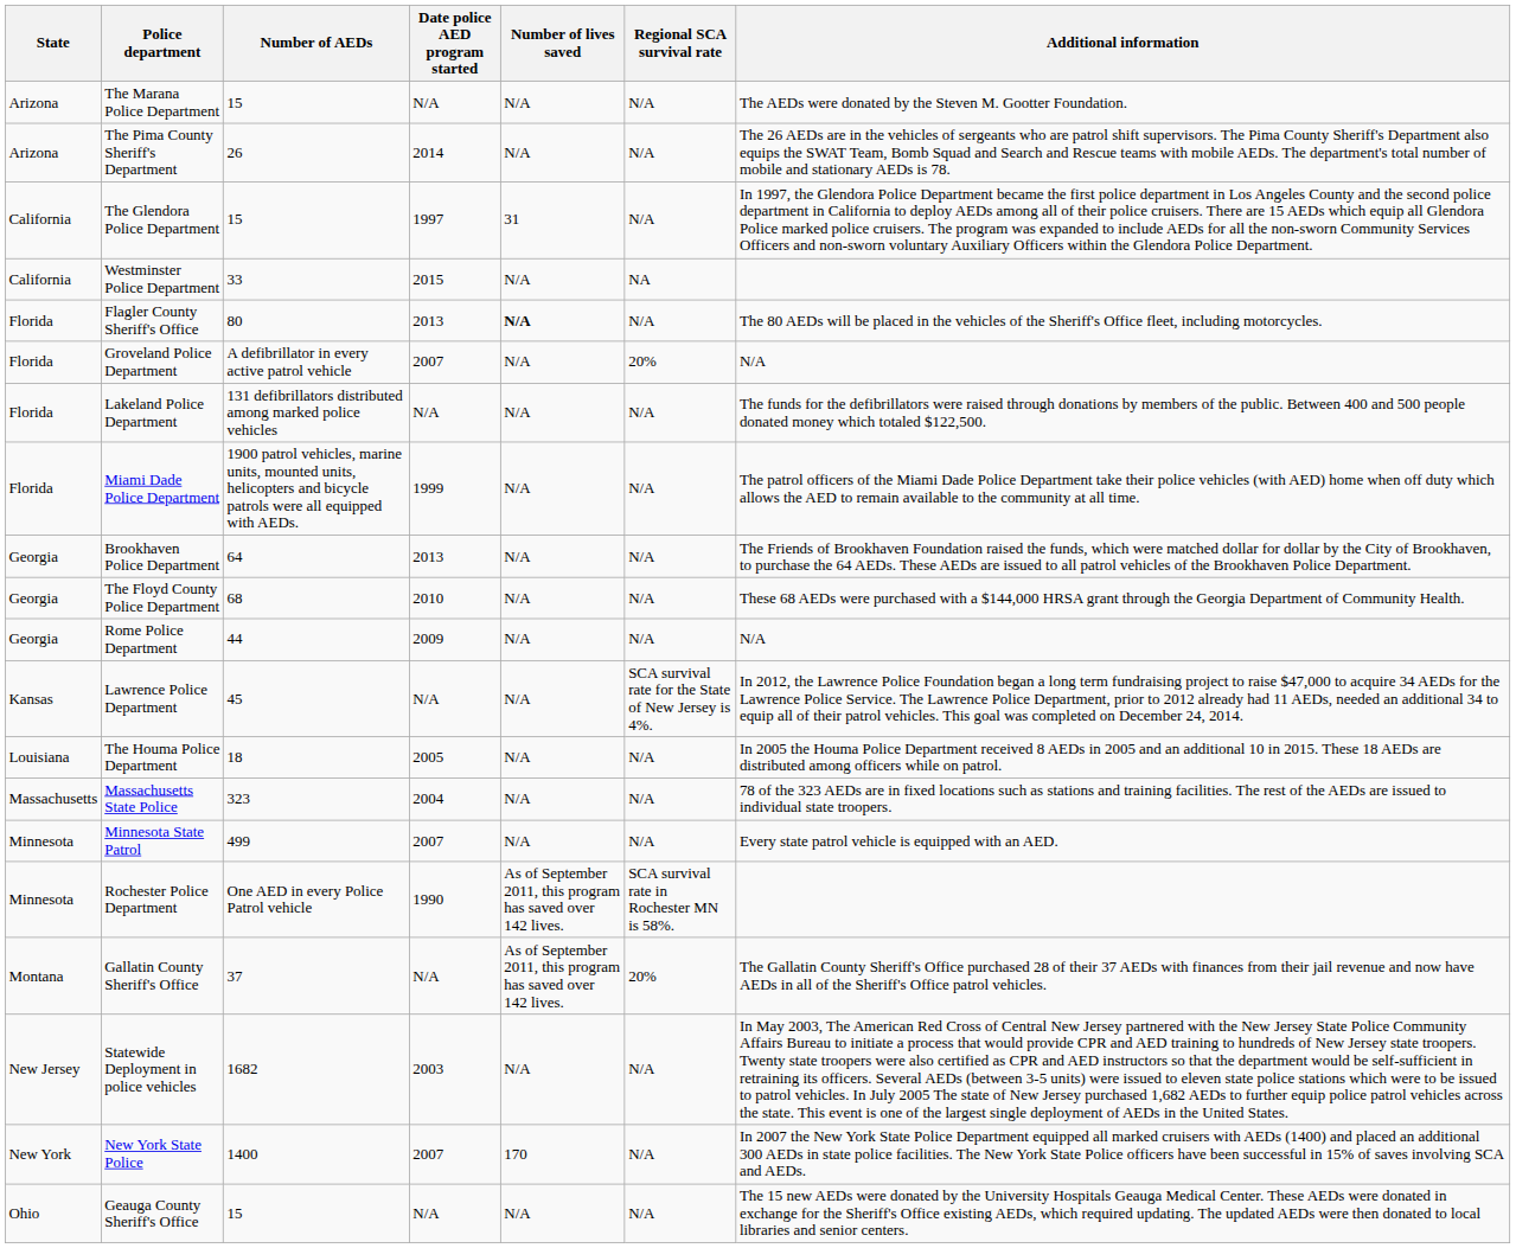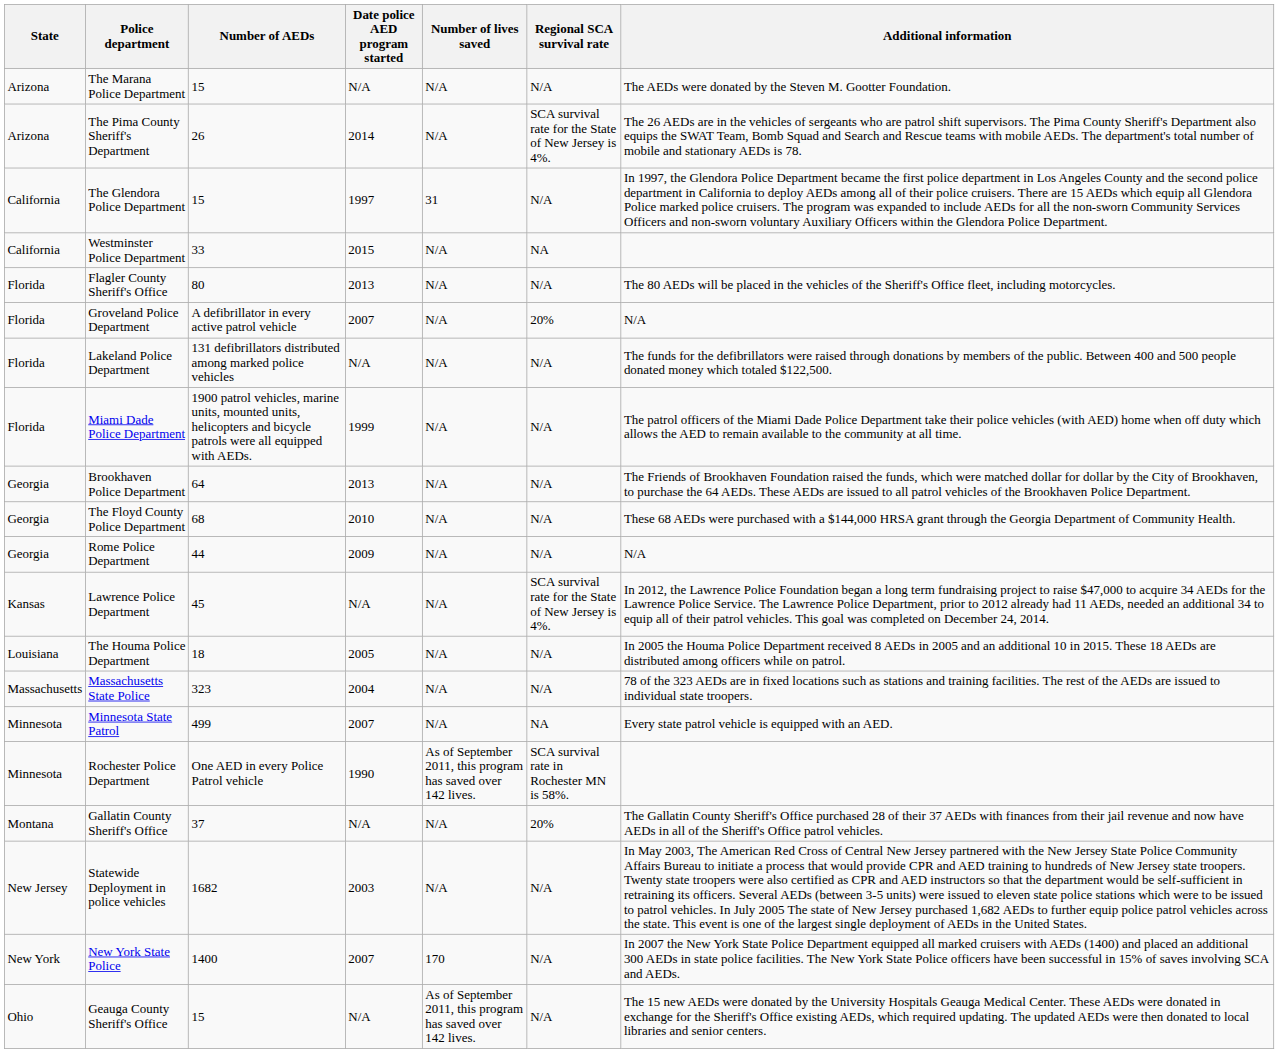The Pima County Sheriff's Department | Regional SCA survival rate: N/A -> SCA survival rate for the State of New Jersey is 4%.
Flagler County Sheriff's Office | Number of lives saved: bold -> normal
Minnesota State Patrol | Regional SCA survival rate: N/A -> NA
Gallatin County Sheriff's Office | Number of lives saved: As of September 2011, this program has saved over 142 lives. -> N/A
Geauga County Sheriff's Office | Number of lives saved: N/A -> As of September 2011, this program has saved over 142 lives.
